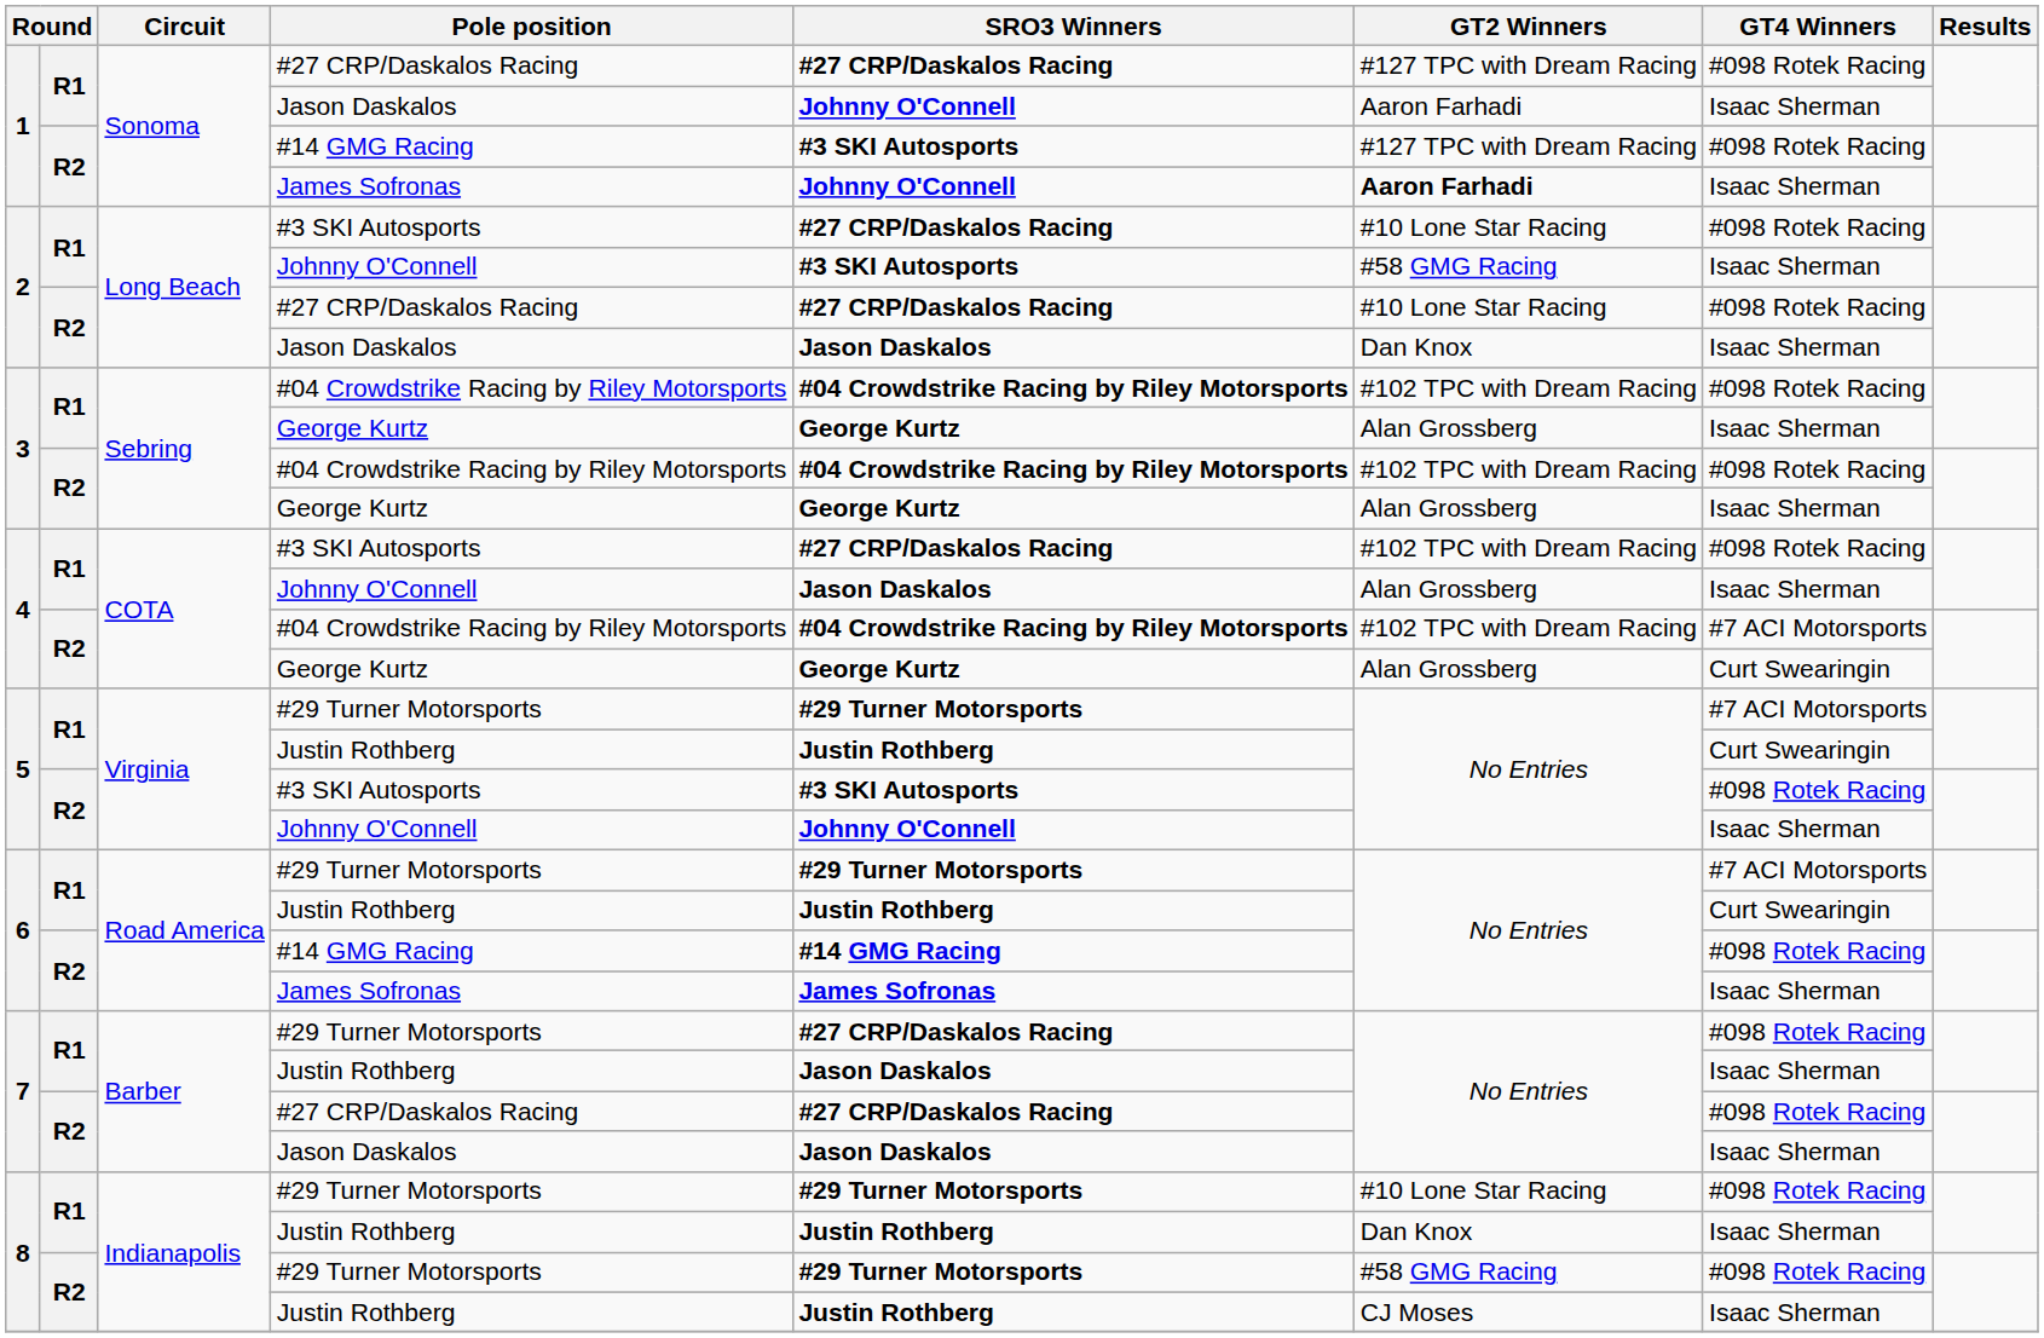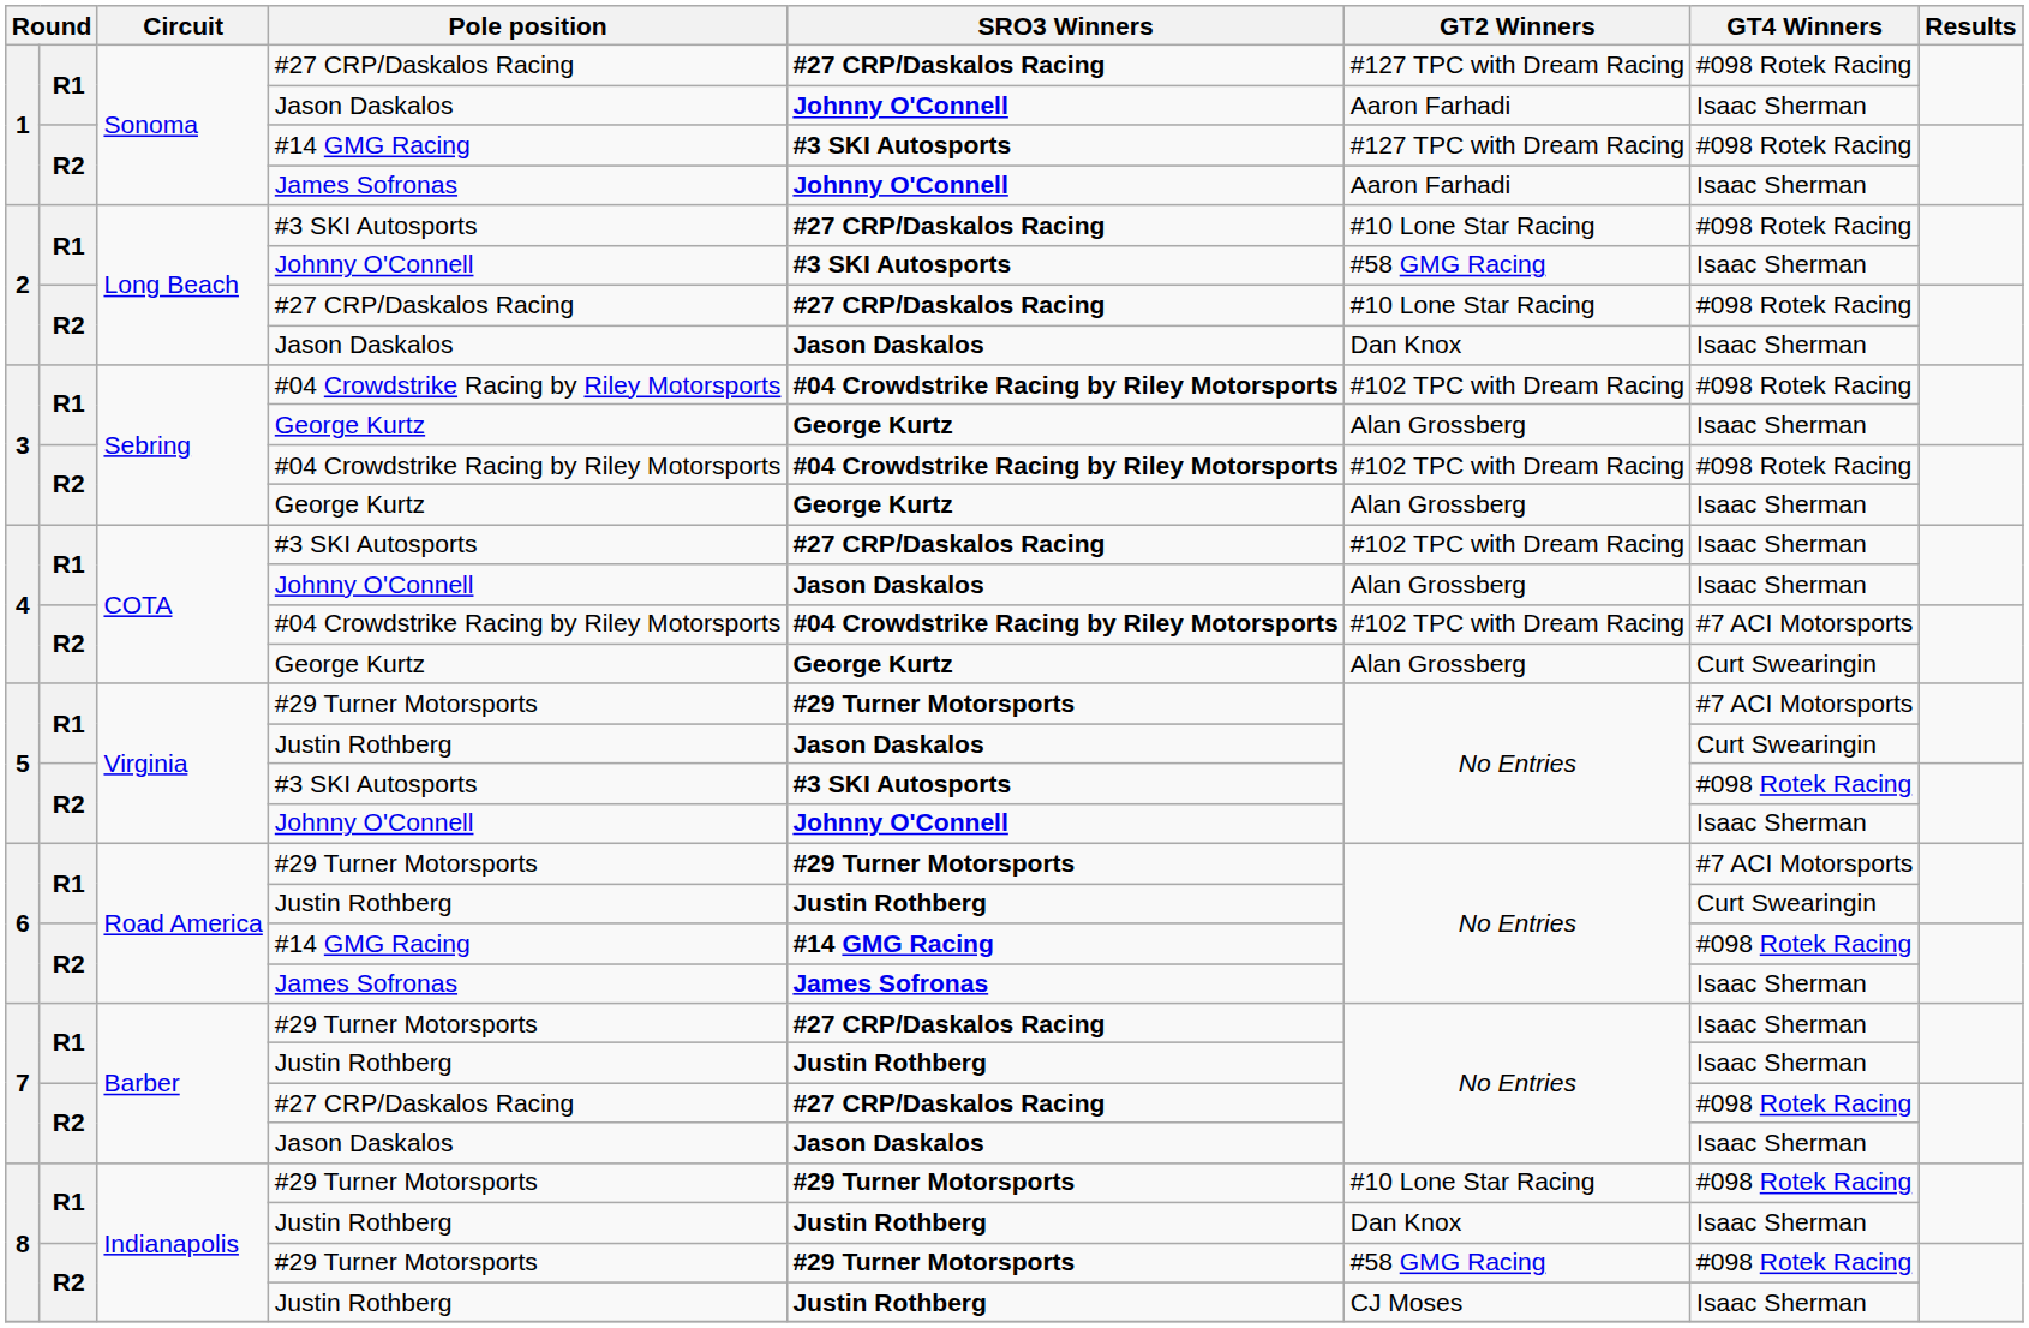1 / James Sofronas | GT2 Winners: bold -> normal
4 / #3 SKI Autosports | GT4 Winners: #098 Rotek Racing -> Isaac Sherman
5 / Justin Rothberg | SRO3 Winners: Justin Rothberg -> Jason Daskalos
7 / #29 Turner Motorsports | GT4 Winners: #098 Rotek Racing -> Isaac Sherman
7 / Justin Rothberg | SRO3 Winners: Jason Daskalos -> Justin Rothberg
